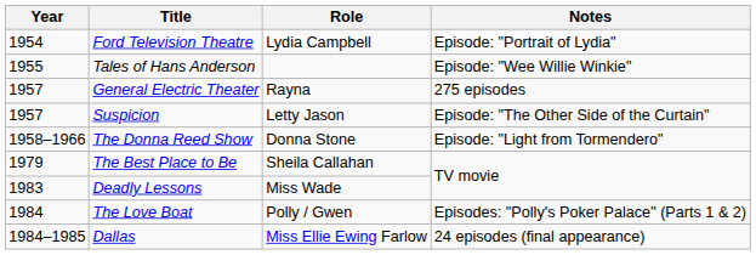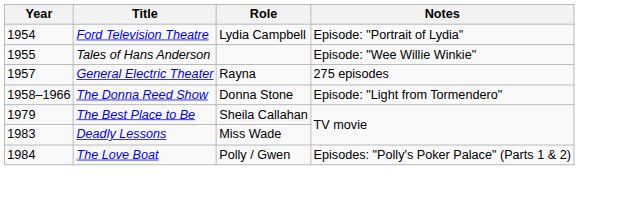- row: 1957 | Suspicion | Letty Jason | Episode: "The Other Side of the Curtain"
- row: 1984–1985 | Dallas | Miss Ellie Ewing Farlow | 24 episodes (final appearance)
